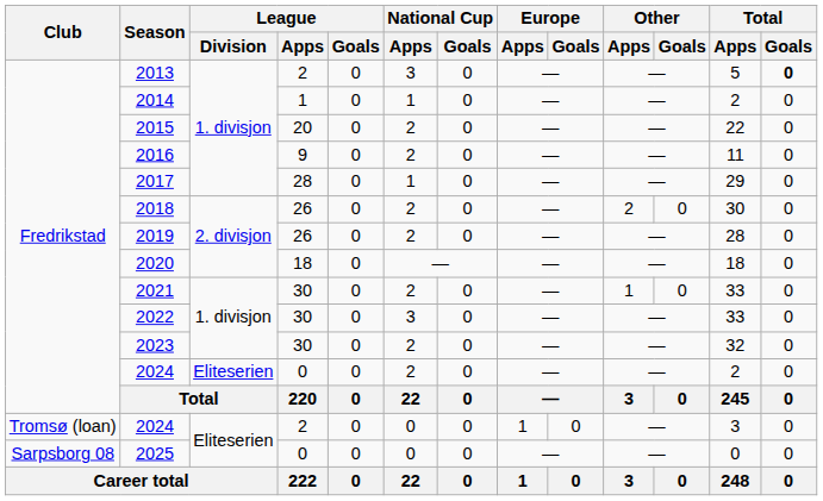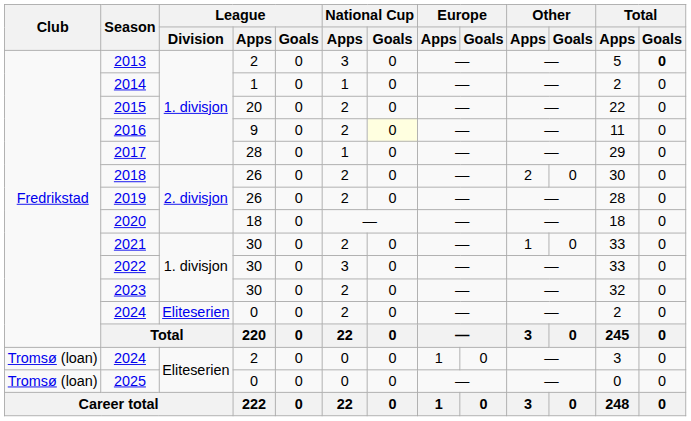2016 | National Cup / Goals: no background -> lightyellow background
2025 | Club: Sarpsborg 08 -> Tromsø (loan)
